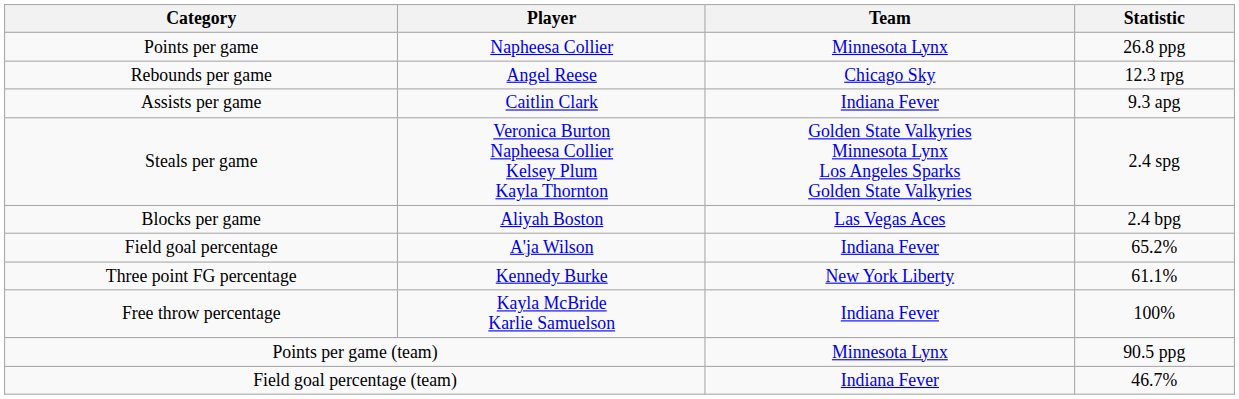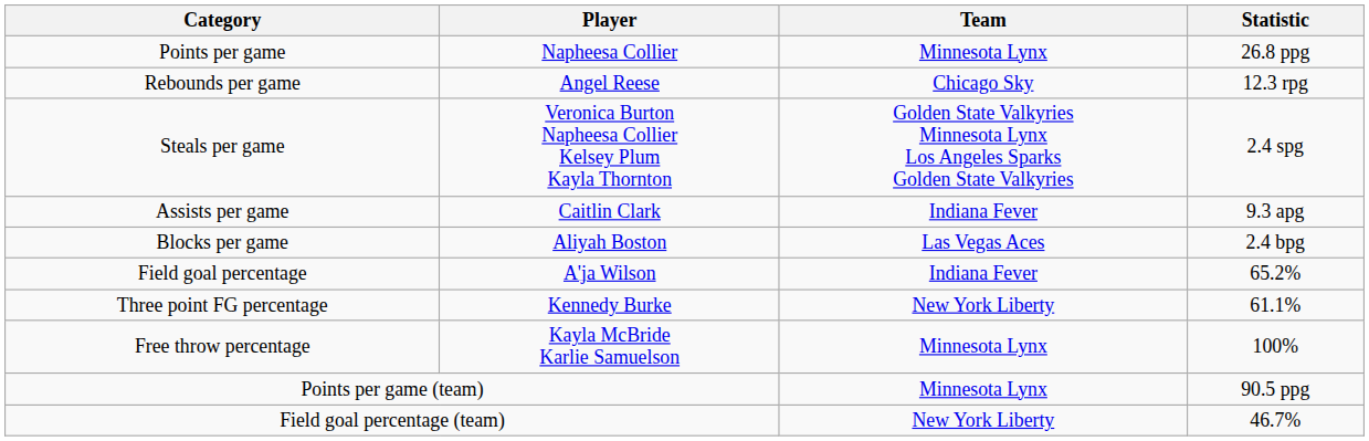rows swapped: Assists per game <-> Steals per game
Free throw percentage | Team: Indiana Fever -> Minnesota Lynx
Field goal percentage (team) | Team: Indiana Fever -> New York Liberty
